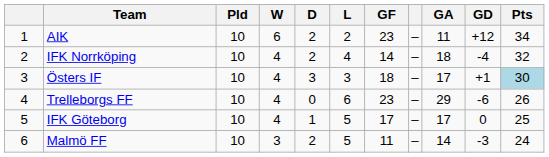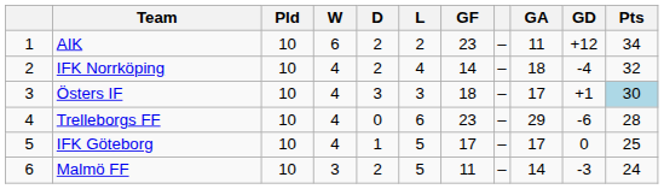Trelleborgs FF | Pts: 26 -> 28
